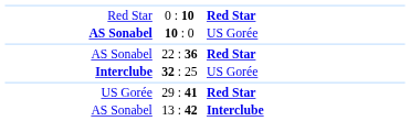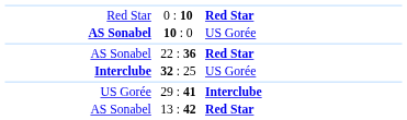29 : 41 | column 3: Red Star -> Interclube
13 : 42 | column 3: Interclube -> Red Star
